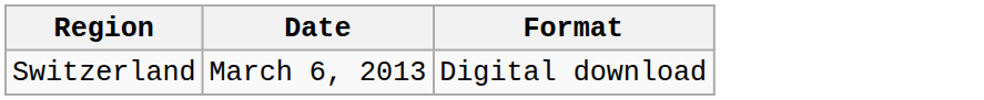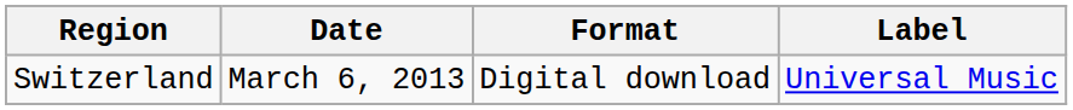+ column: Label | Universal Music
